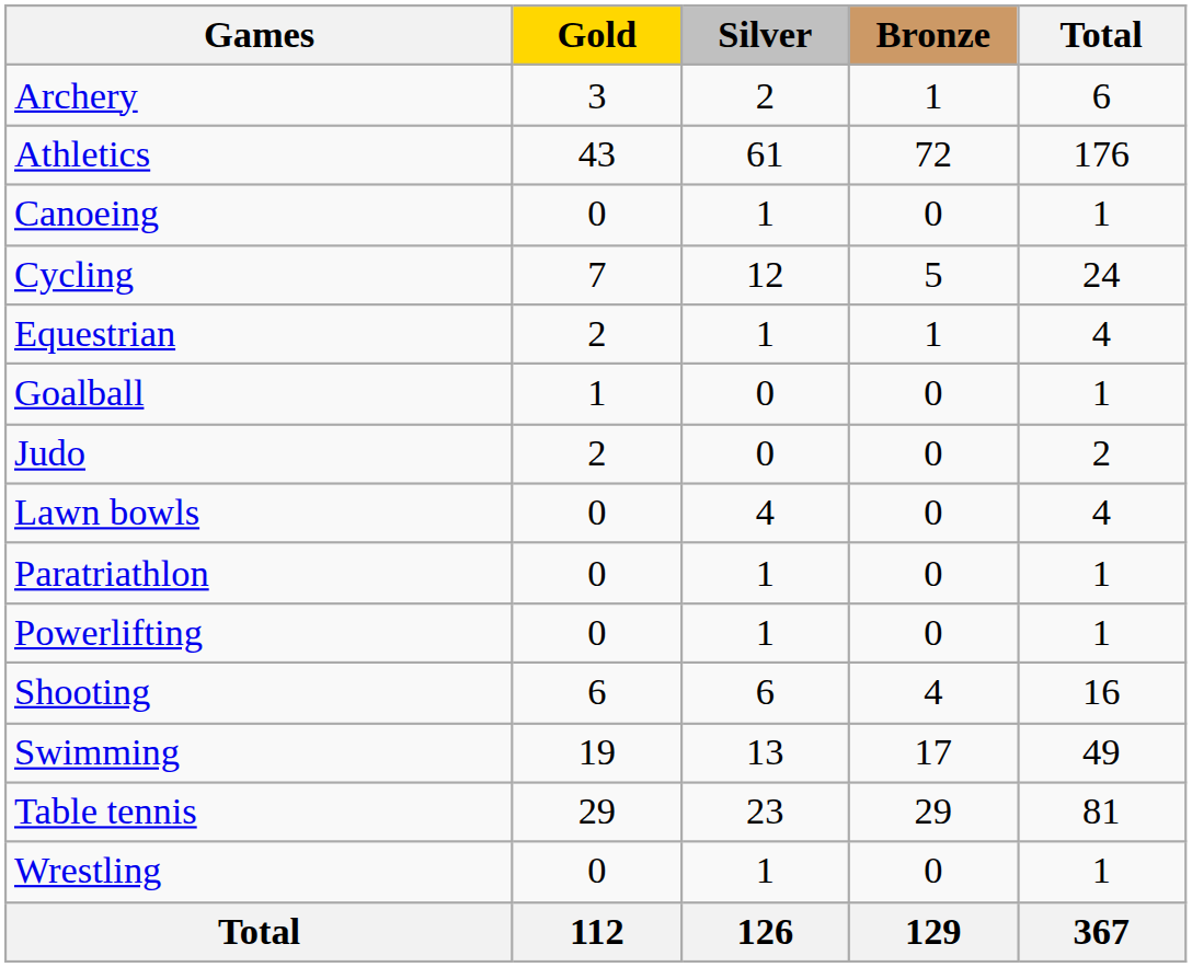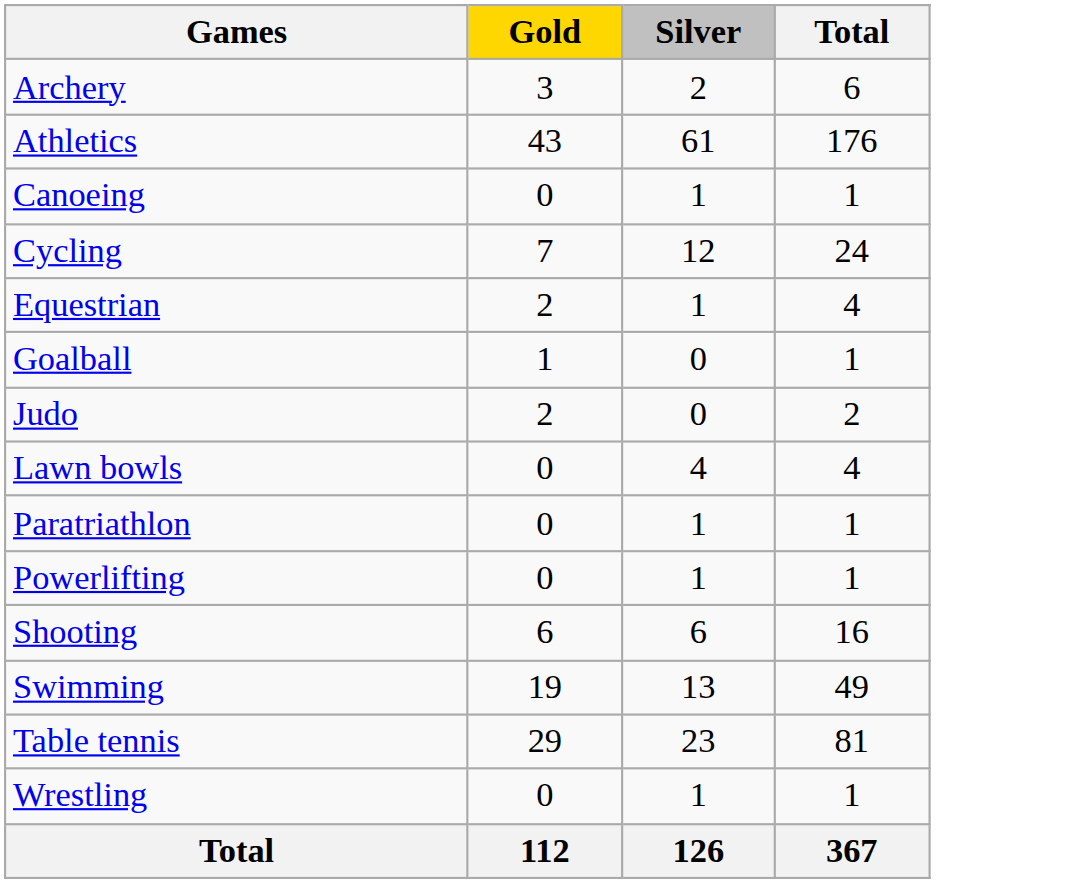- column: Bronze | 1 | 72 | 0 | 5 | 1 | 0 | 0 | 0 | 0 | 0 | 4 | 17 | 29 | 0 | 129
